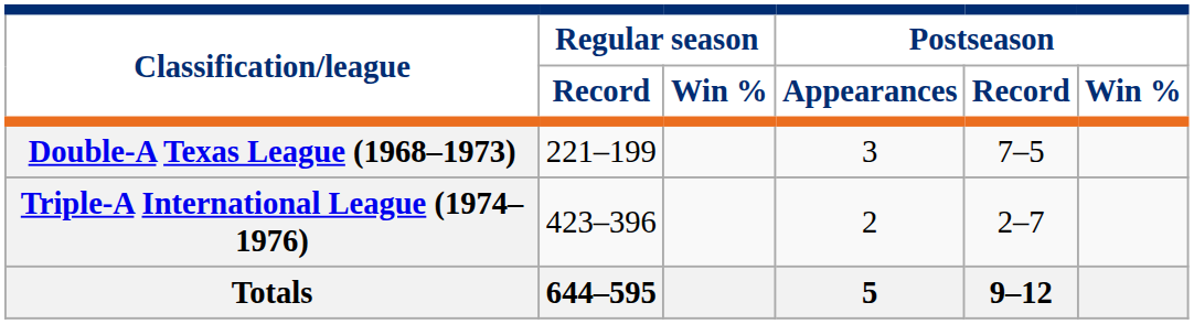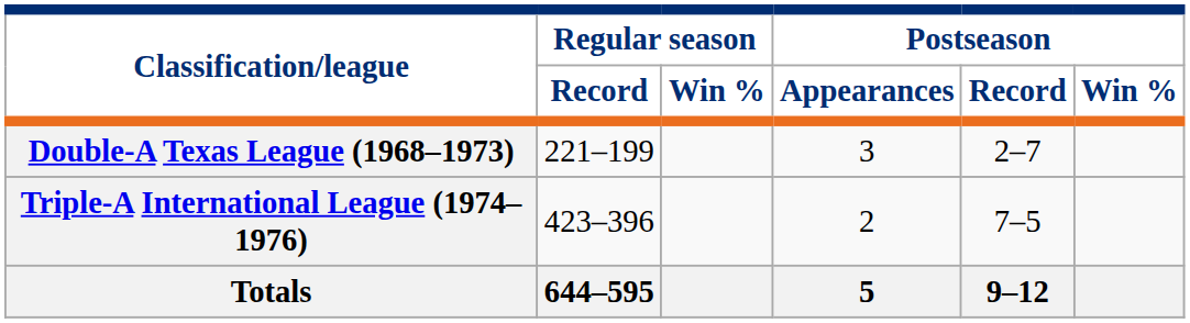Double-A Texas League (1968–1973) | Postseason / Record: 7–5 -> 2–7
Triple-A International League (1974–1976) | Postseason / Record: 2–7 -> 7–5
